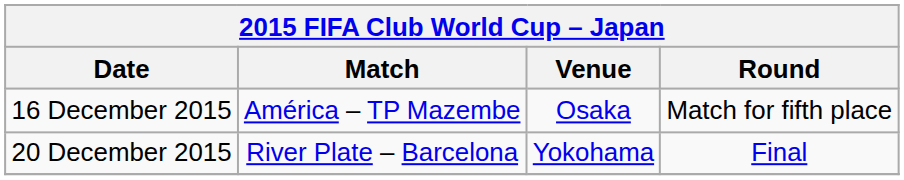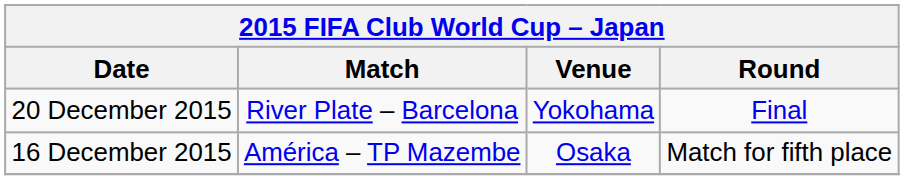rows swapped: 16 December 2015 <-> 20 December 2015
